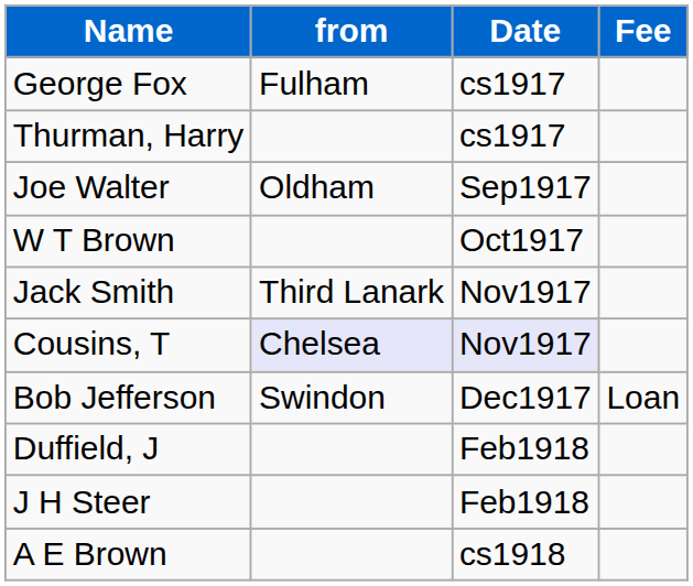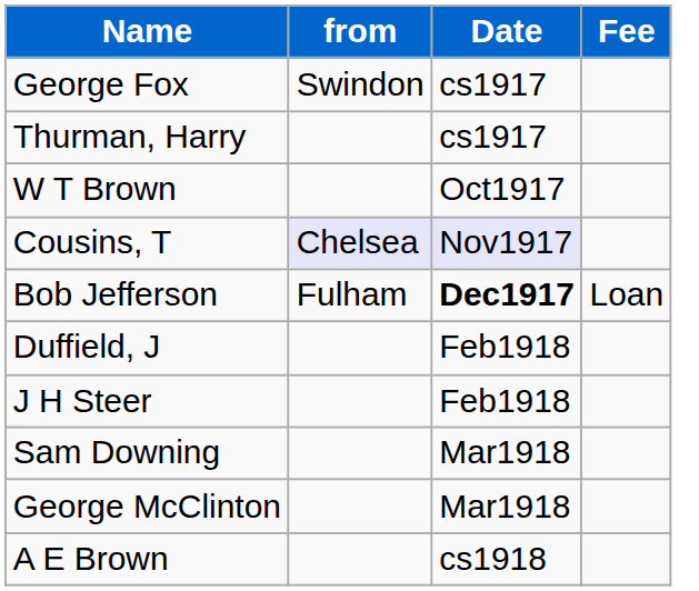George Fox | from: Fulham -> Swindon
- row: Joe Walter | Oldham | Sep1917
- row: Jack Smith | Third Lanark | Nov1917
Bob Jefferson | from: Swindon -> Fulham
Bob Jefferson | Date: normal -> bold
+ row: Sam Downing | Mar1918
+ row: George McClinton | Mar1918
